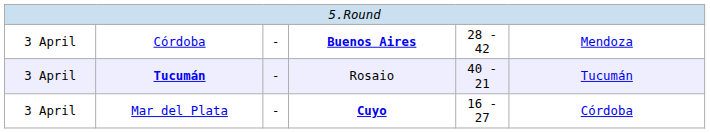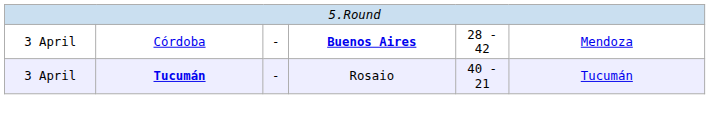- row: 3 April | Mar del Plata | - | Cuyo | 16 - 27 | Córdoba
